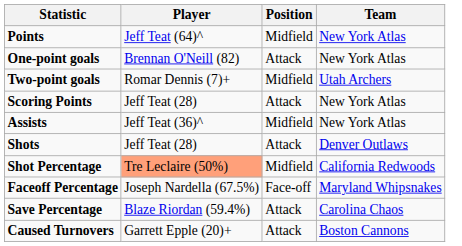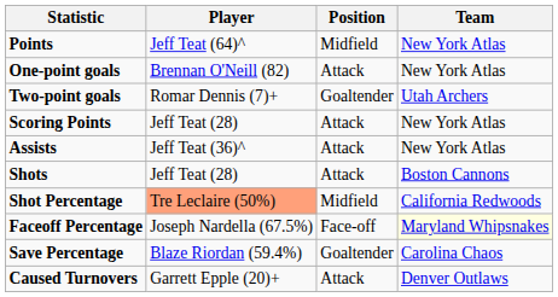Two-point goals | Position: Midfield -> Goaltender
Assists | Position: Midfield -> Attack
Shots | Team: Denver Outlaws -> Boston Cannons
Faceoff Percentage | Team: no background -> lightyellow background
Save Percentage | Position: Attack -> Goaltender
Caused Turnovers | Team: Boston Cannons -> Denver Outlaws
